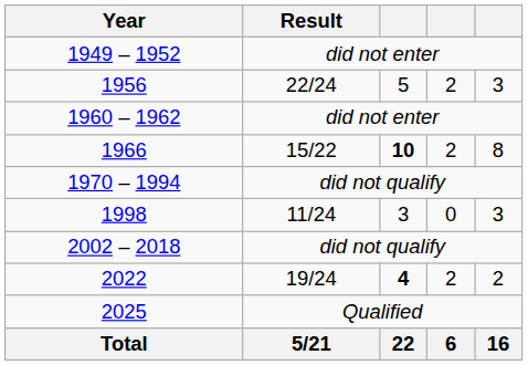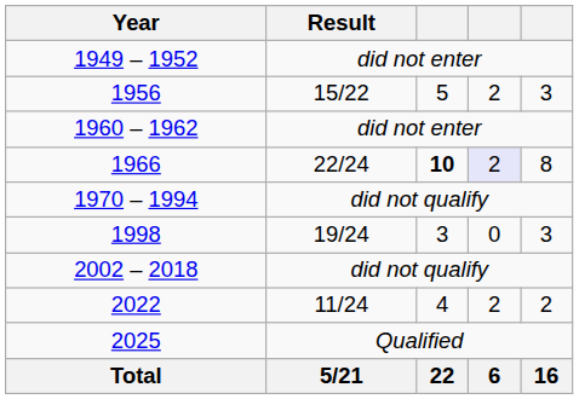1956 | Result: 22/24 -> 15/22
1966 | Result: 15/22 -> 22/24
1966 | column 4: no background -> lavender background
1998 | Result: 11/24 -> 19/24
2022 | Result: 19/24 -> 11/24
2022 | column 3: bold -> normal
